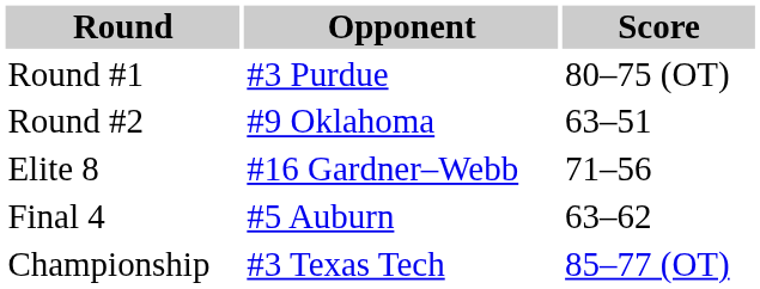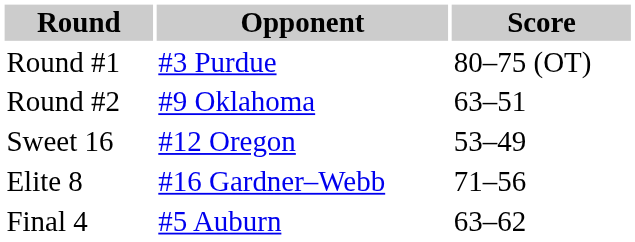+ row: Sweet 16 | #12 Oregon | 53–49
- row: Championship | #3 Texas Tech | 85–77 (OT)
